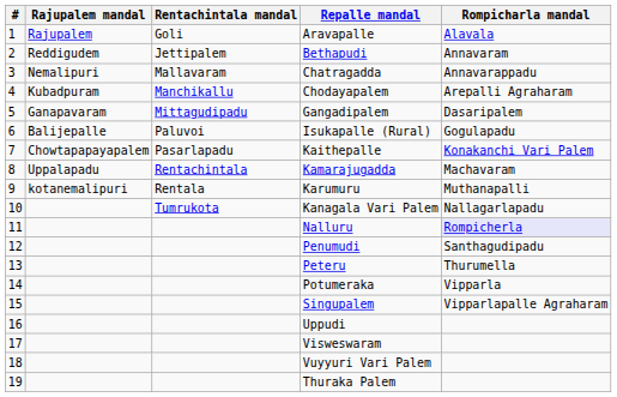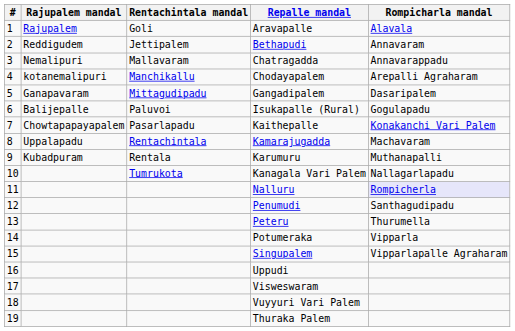Chodayapalem | Rajupalem mandal: Kubadpuram -> kotanemalipuri
Karumuru | Rajupalem mandal: kotanemalipuri -> Kubadpuram
